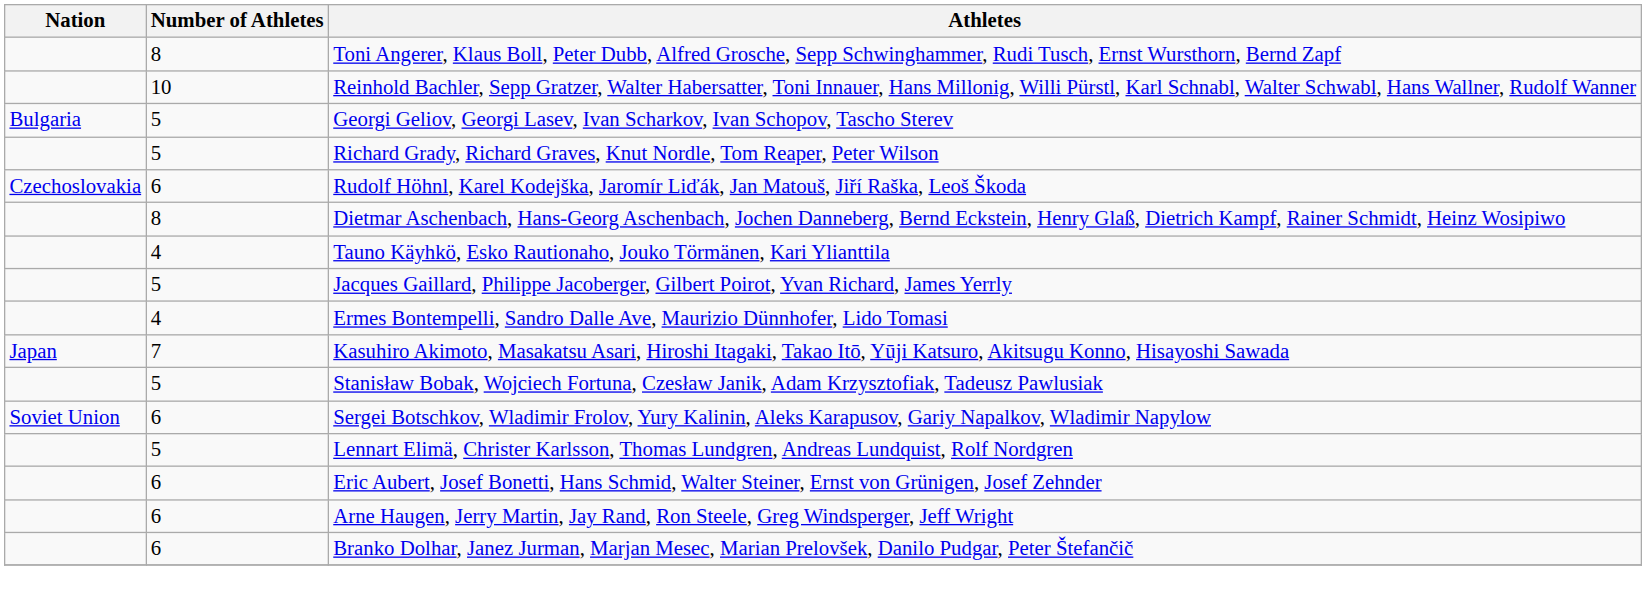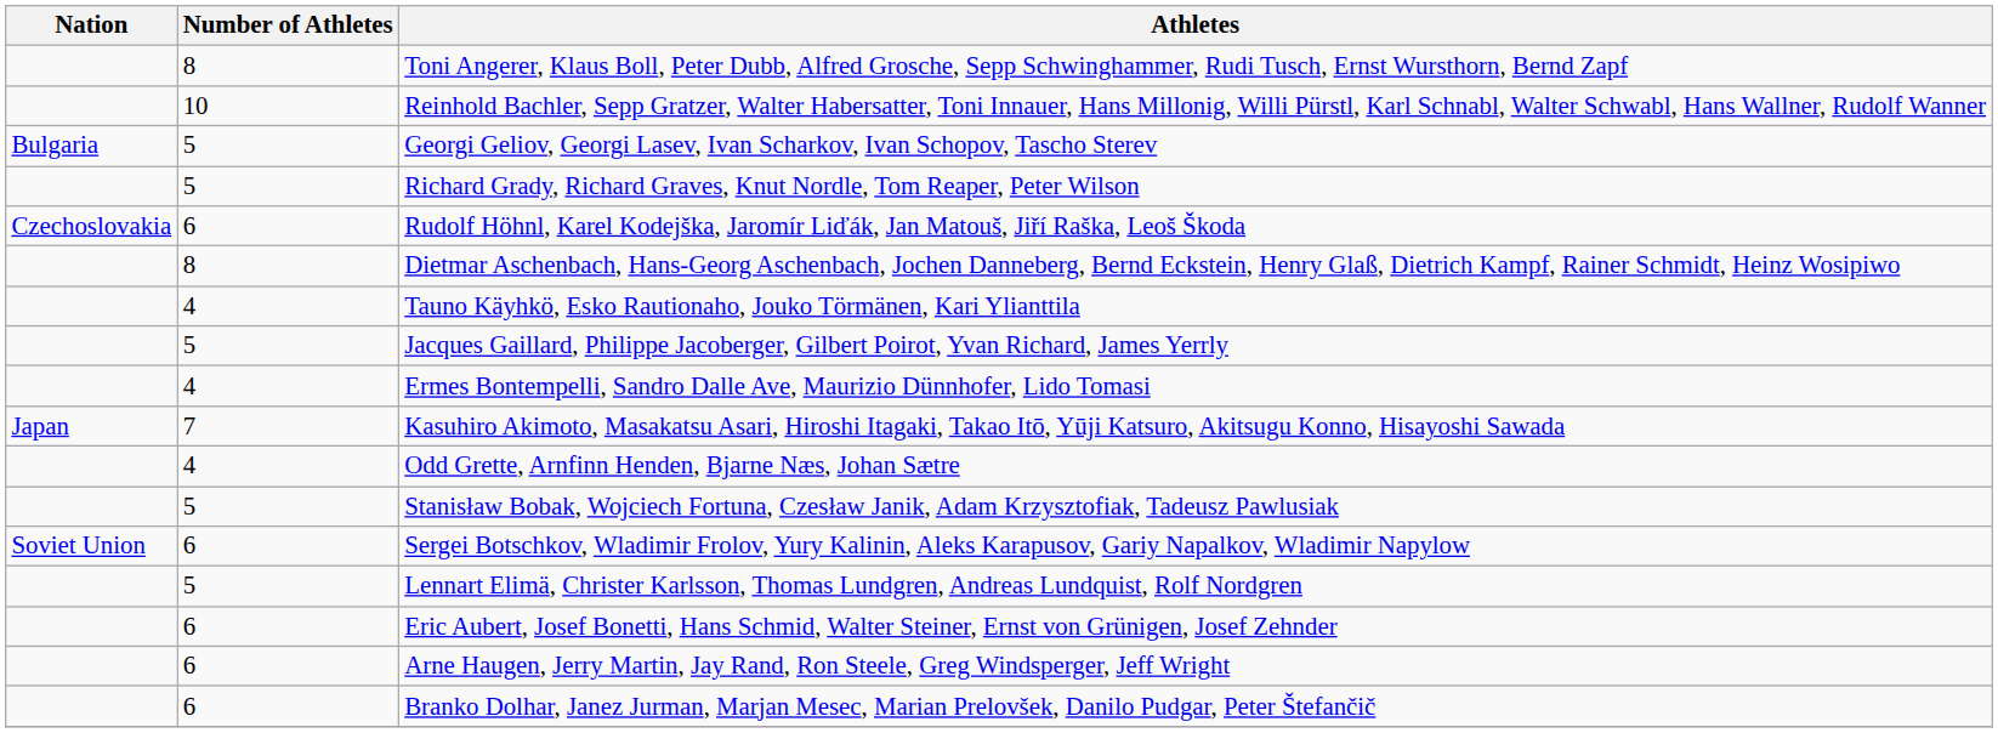+ row: 4 | Odd Grette, Arnfinn Henden, Bjarne Næs, Johan Sætre
